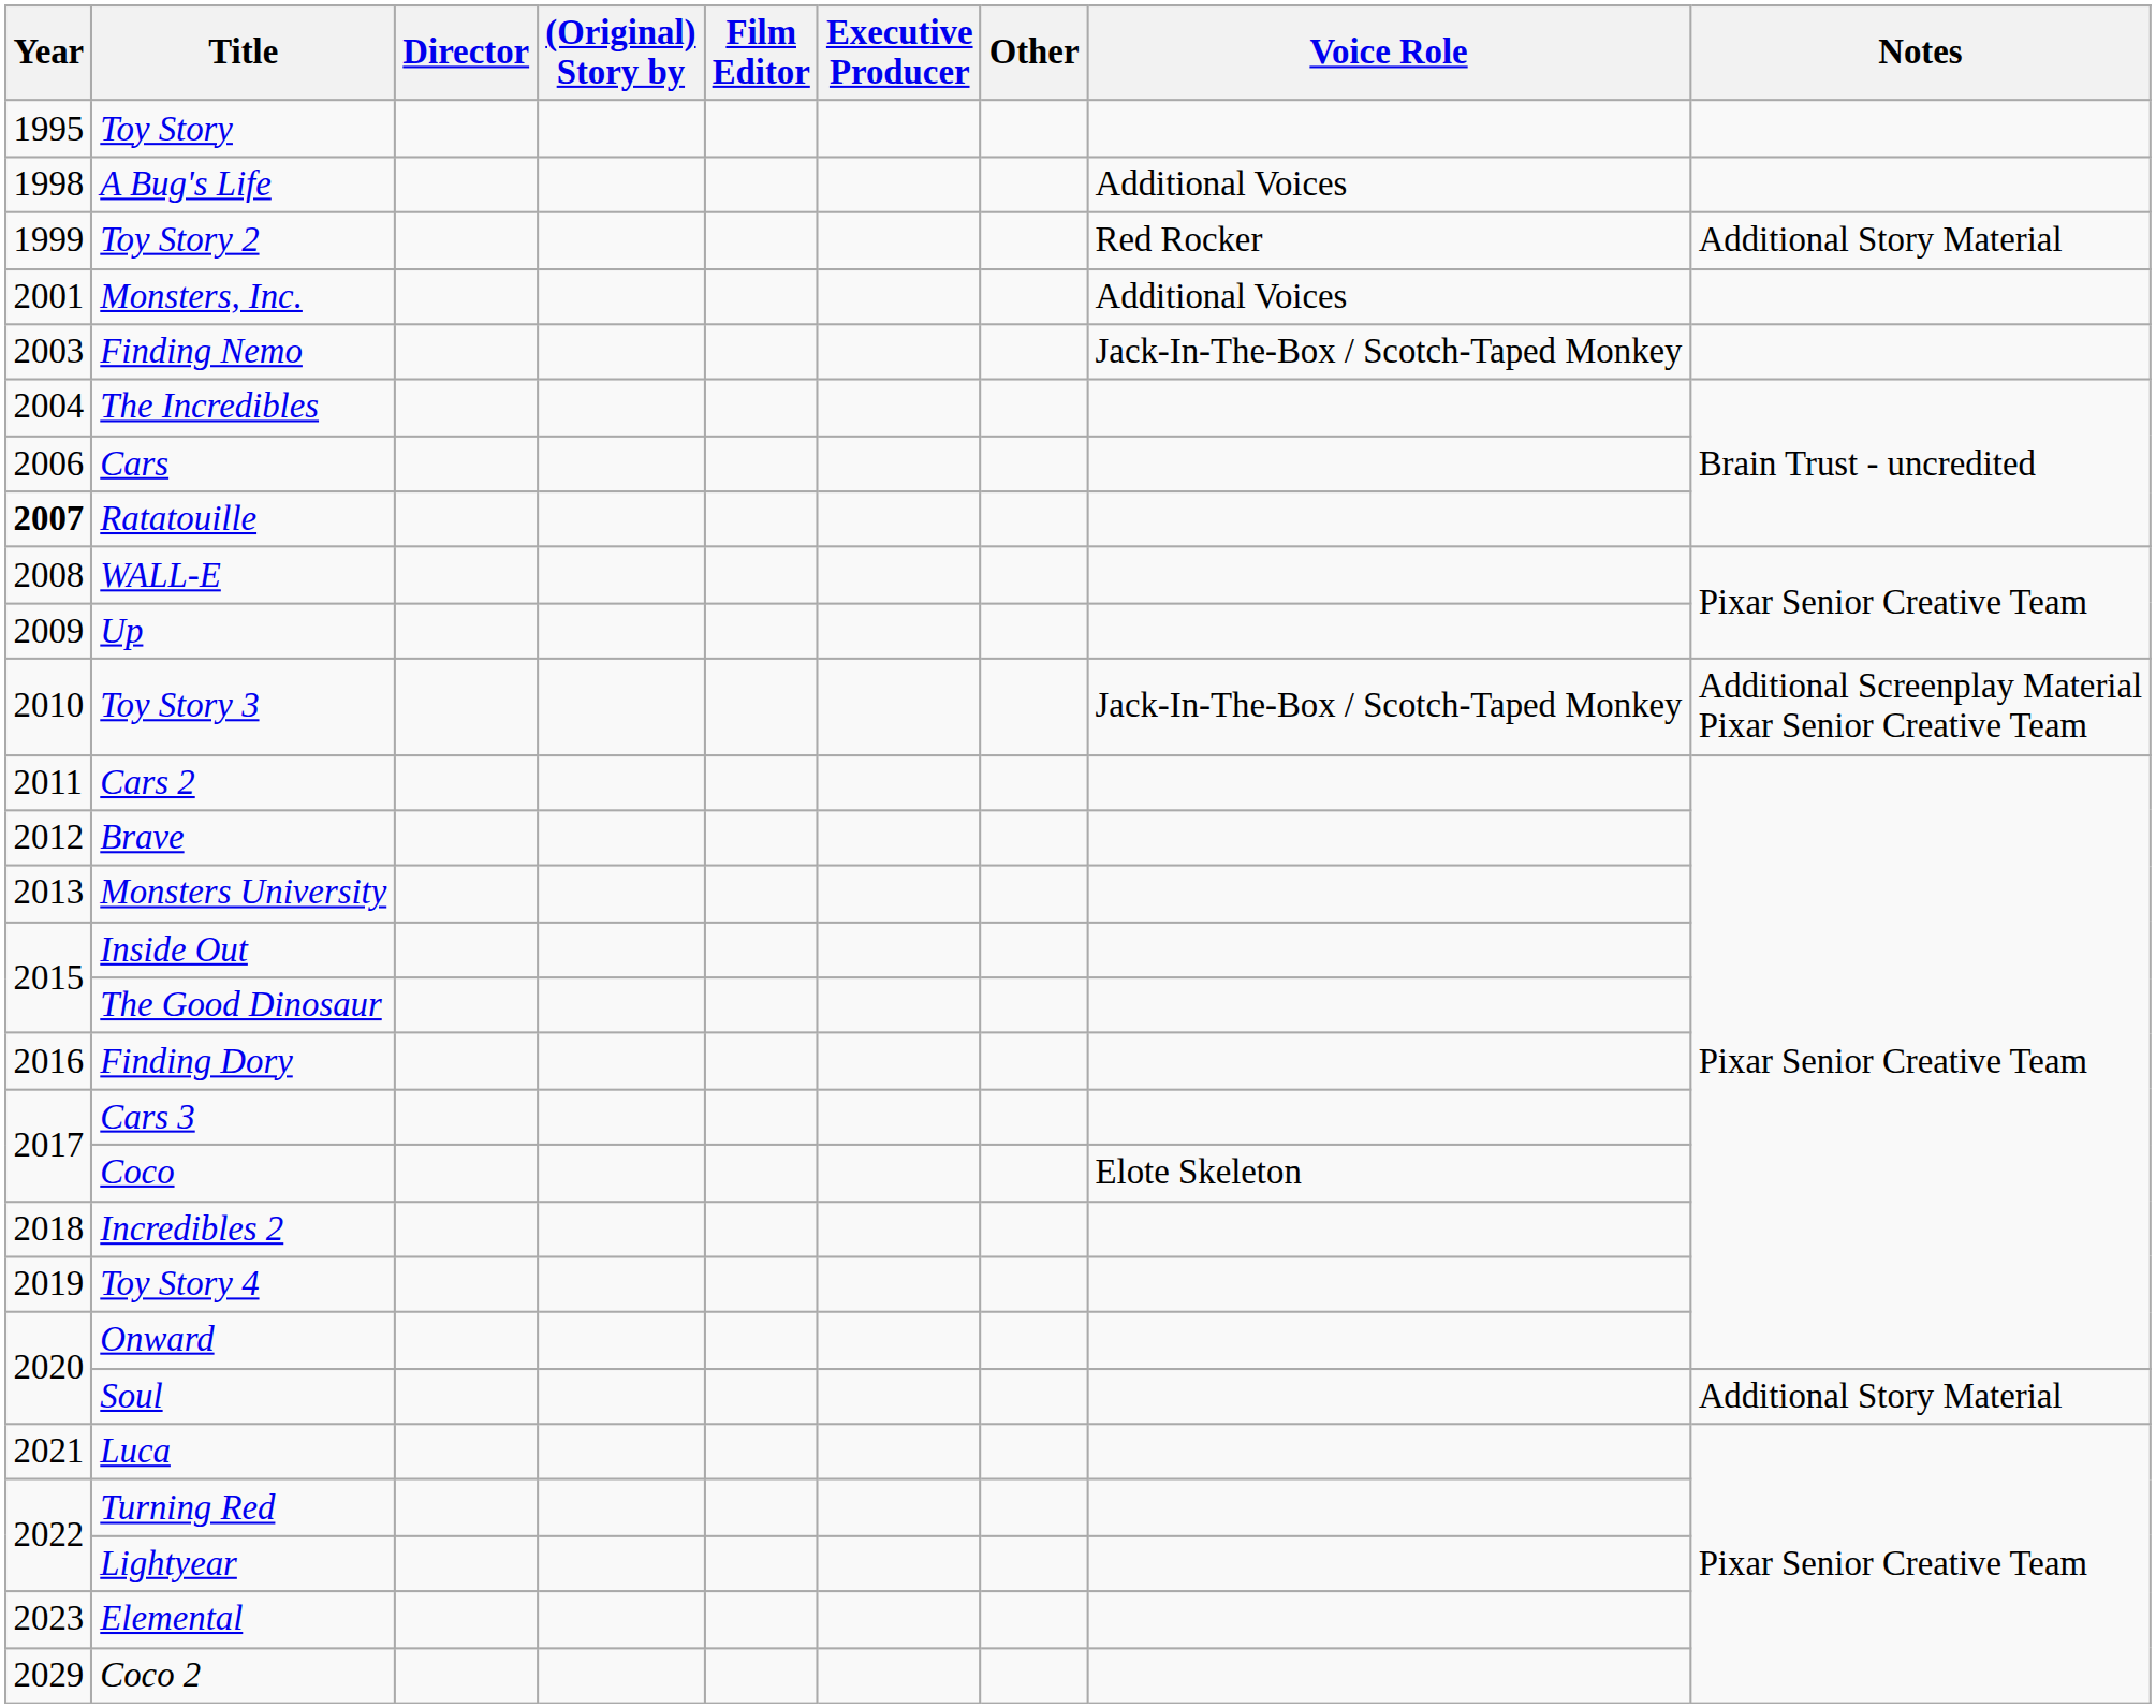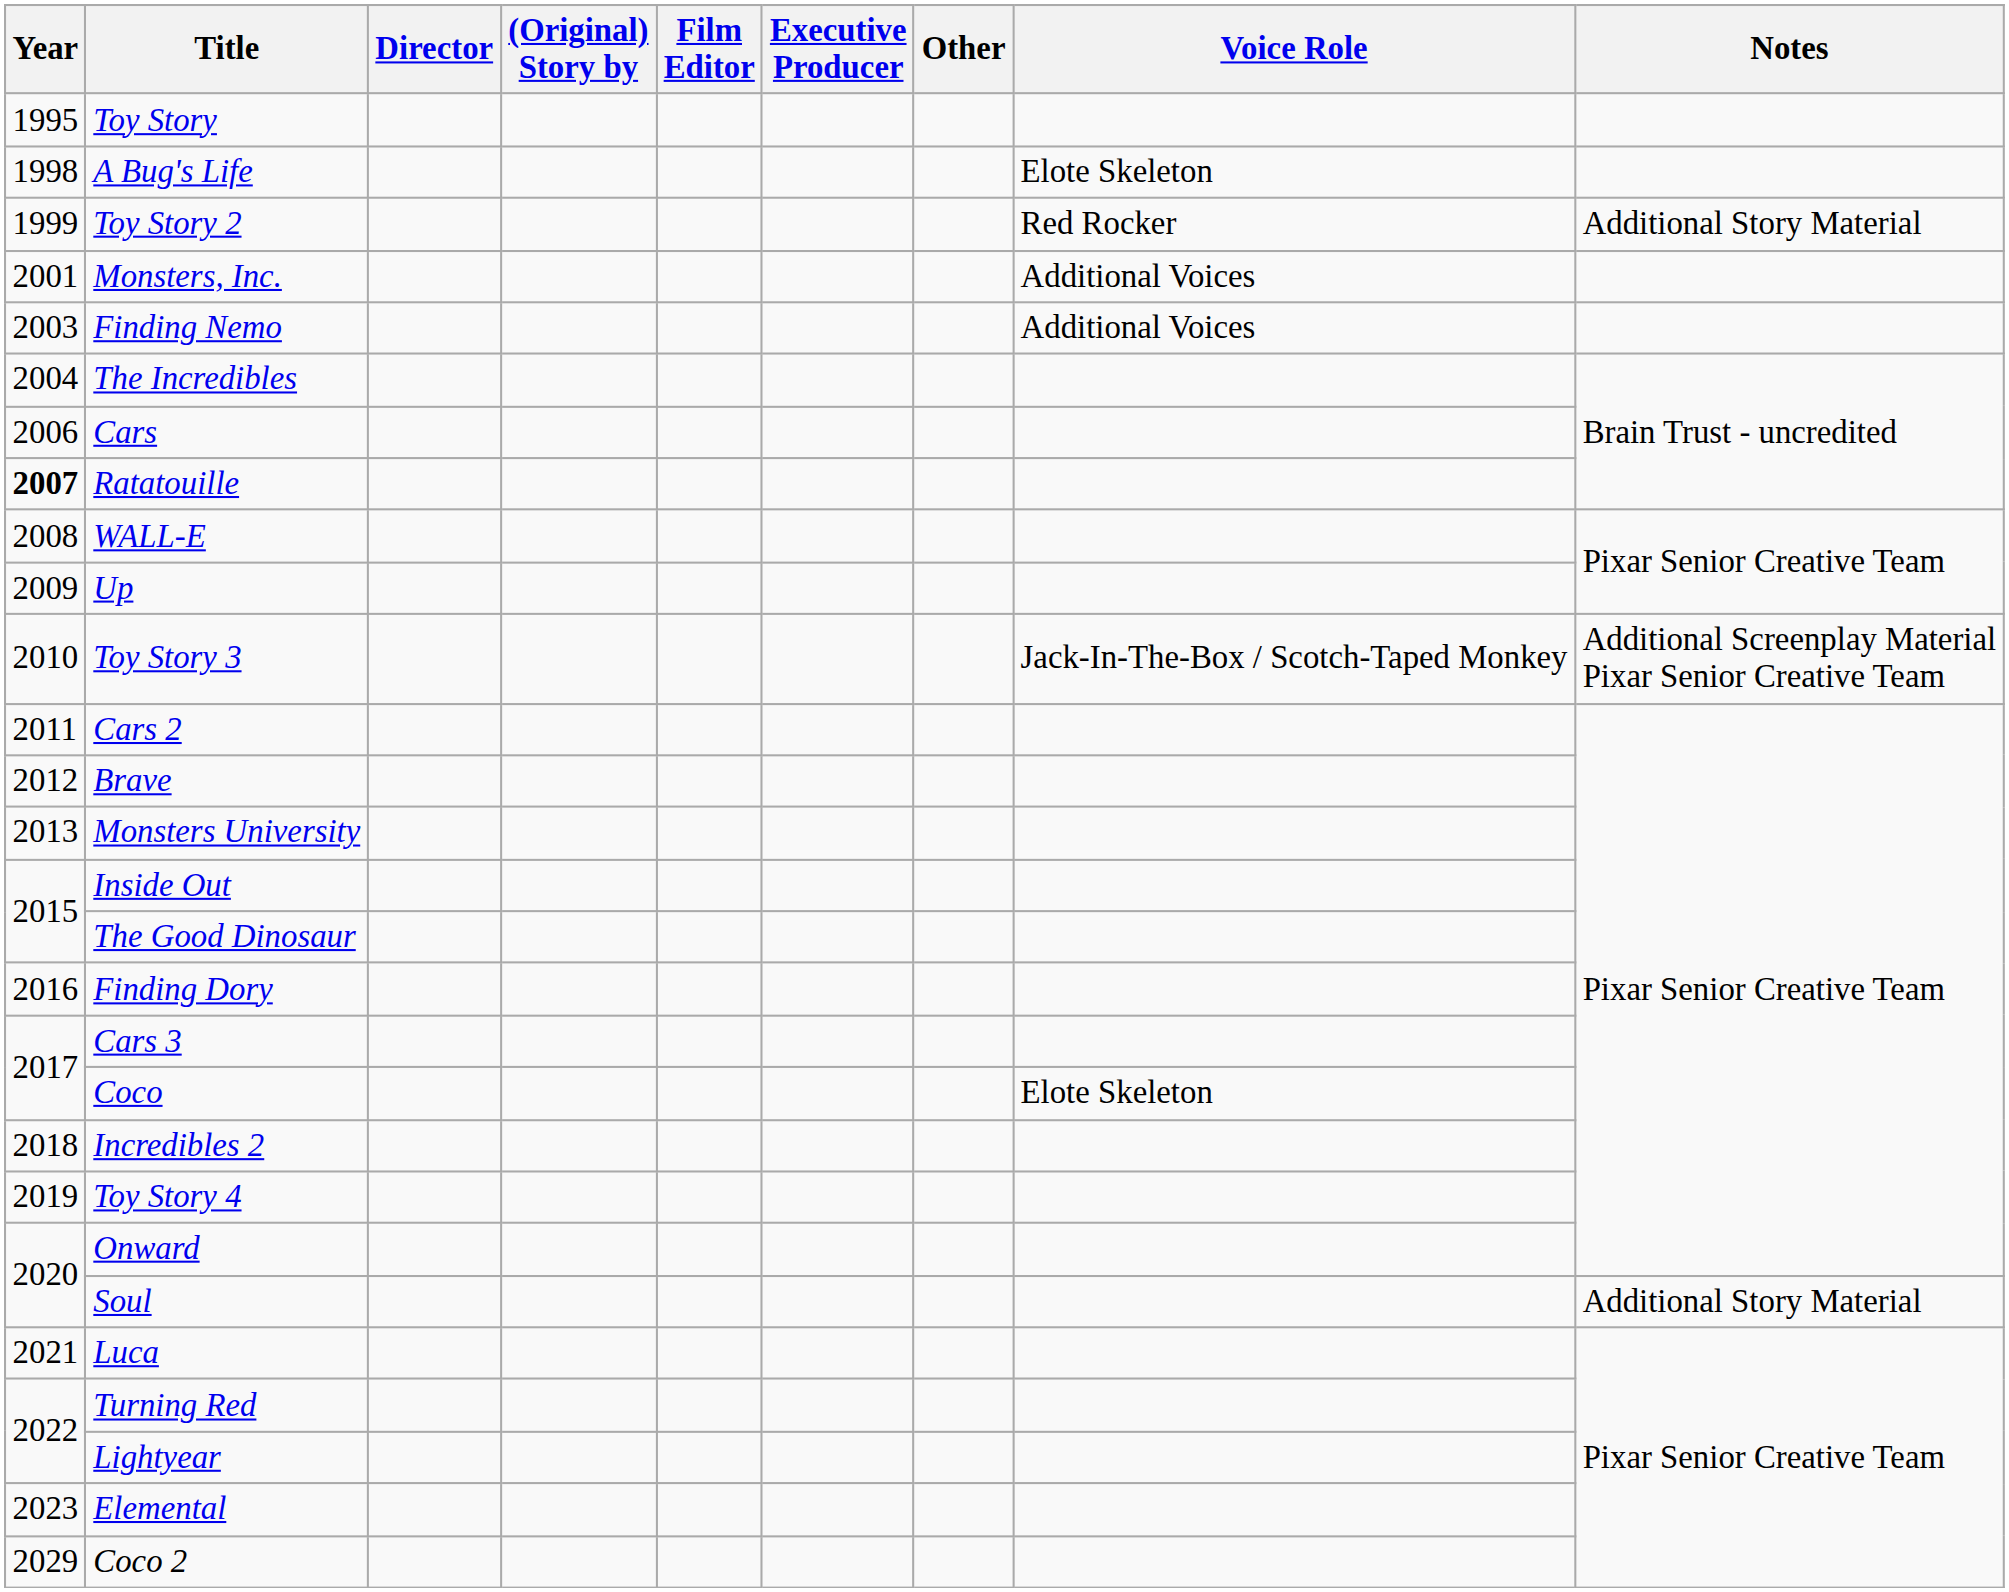A Bug's Life | Voice Role: Additional Voices -> Elote Skeleton
Finding Nemo | Voice Role: Jack-In-The-Box / Scotch-Taped Monkey -> Additional Voices
